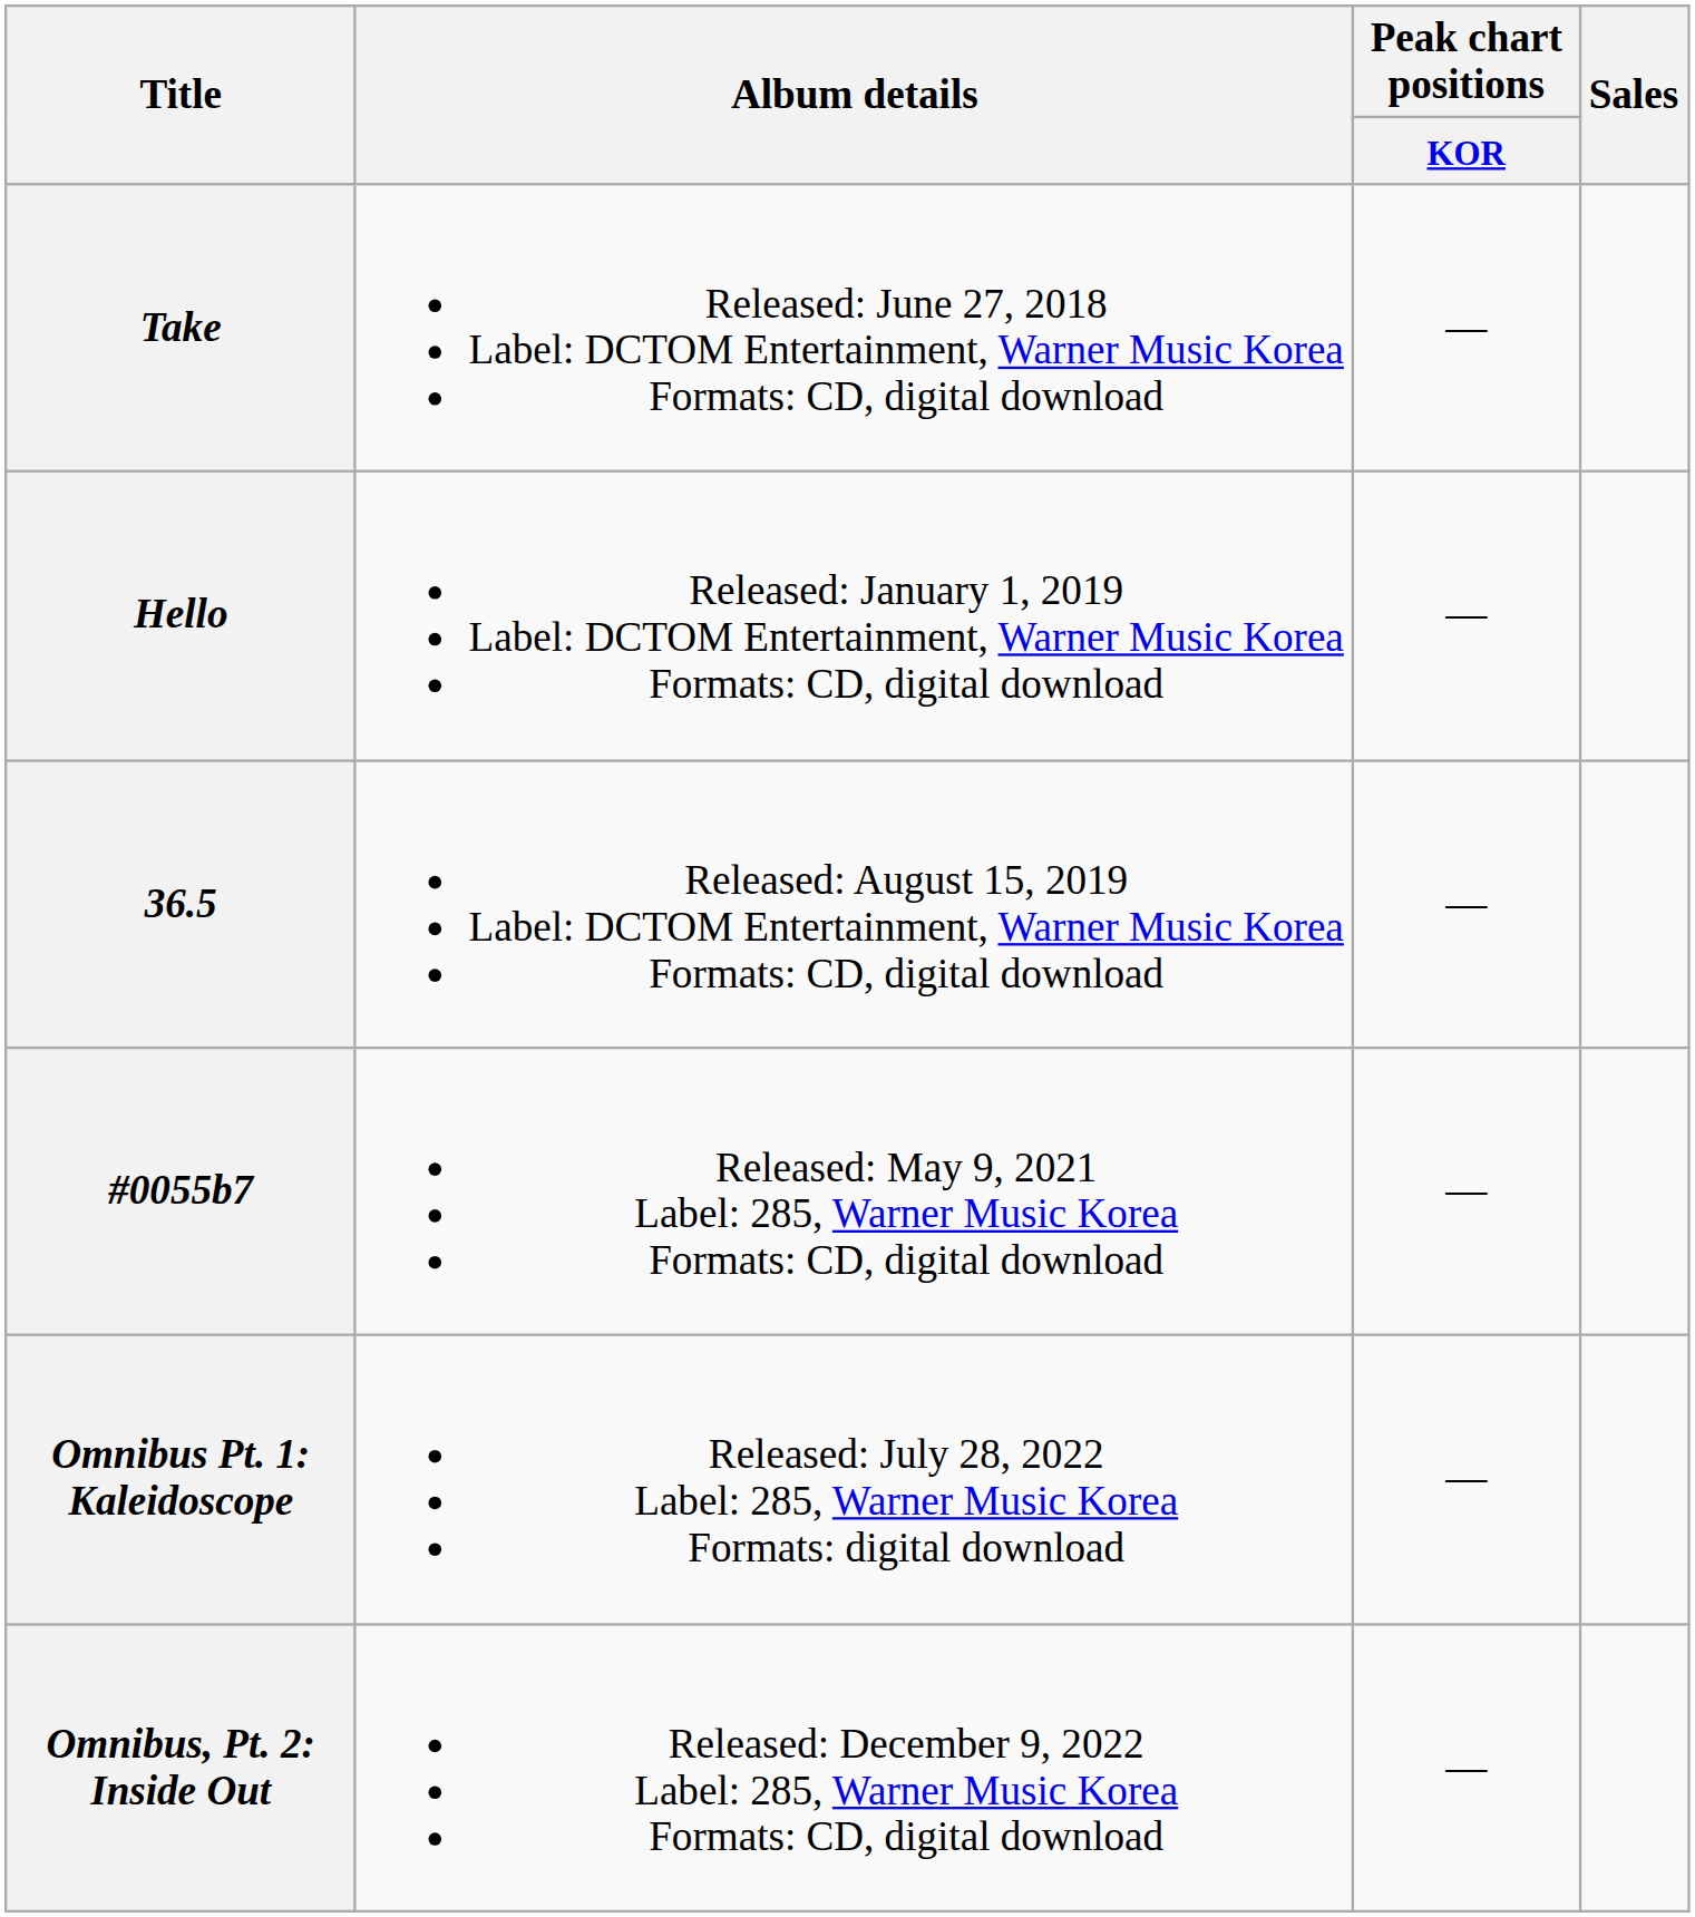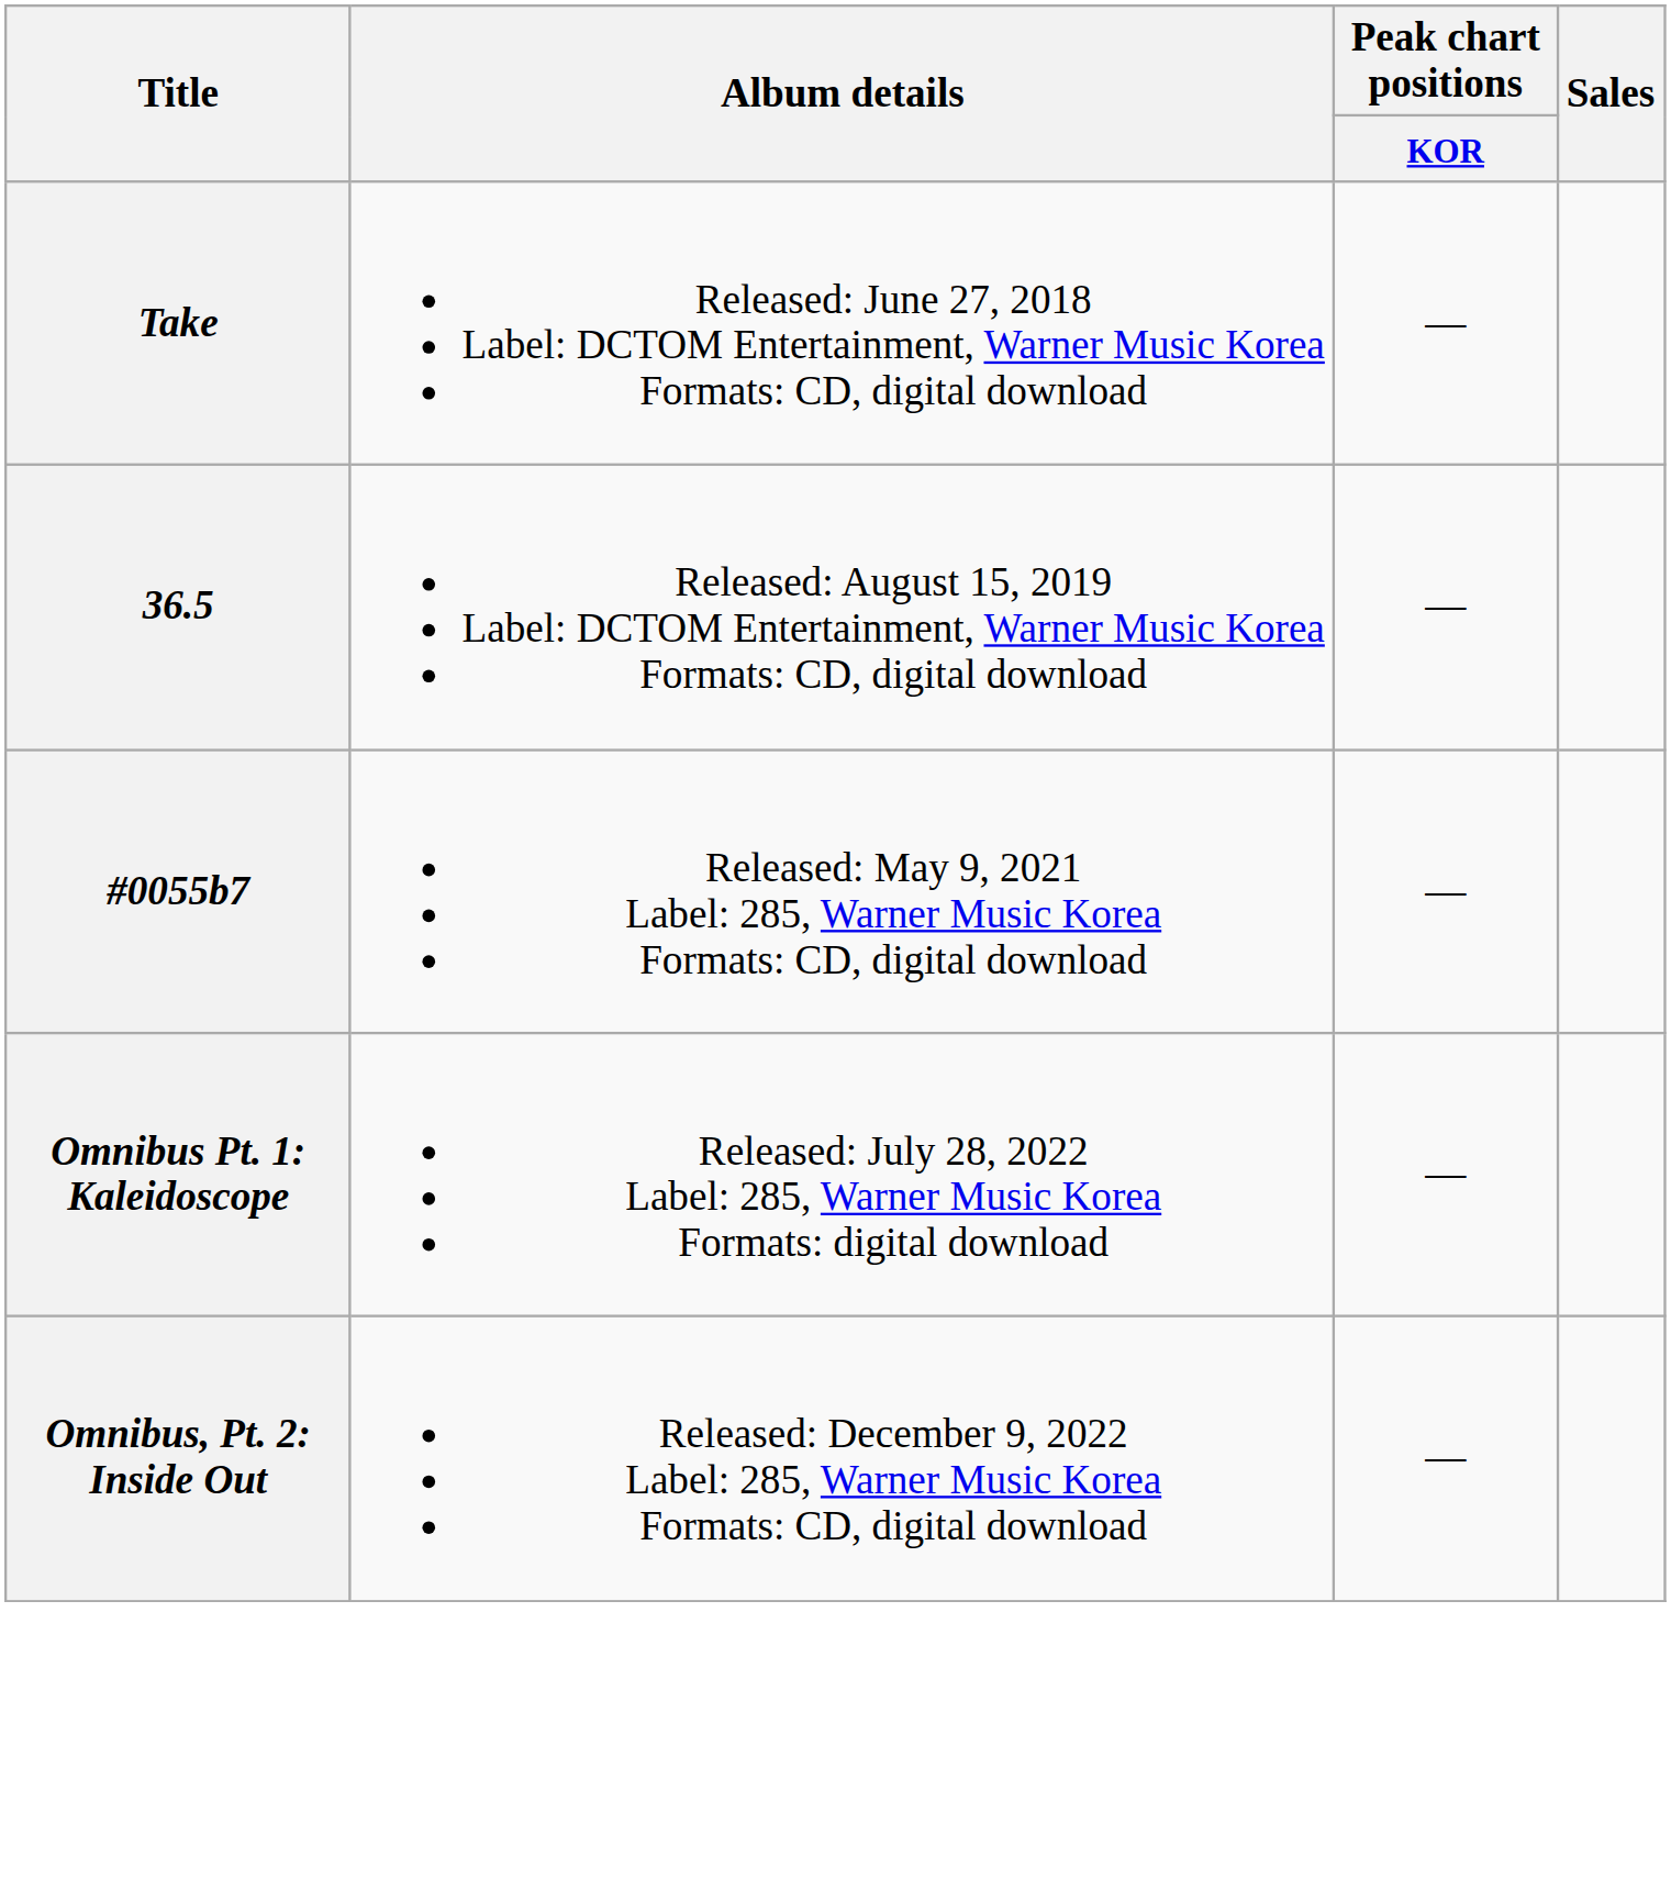- row: Hello | Released: January 1, 2019 Label: DCTOM Entertainment, Warner Music Korea Formats: CD, digital download | —
